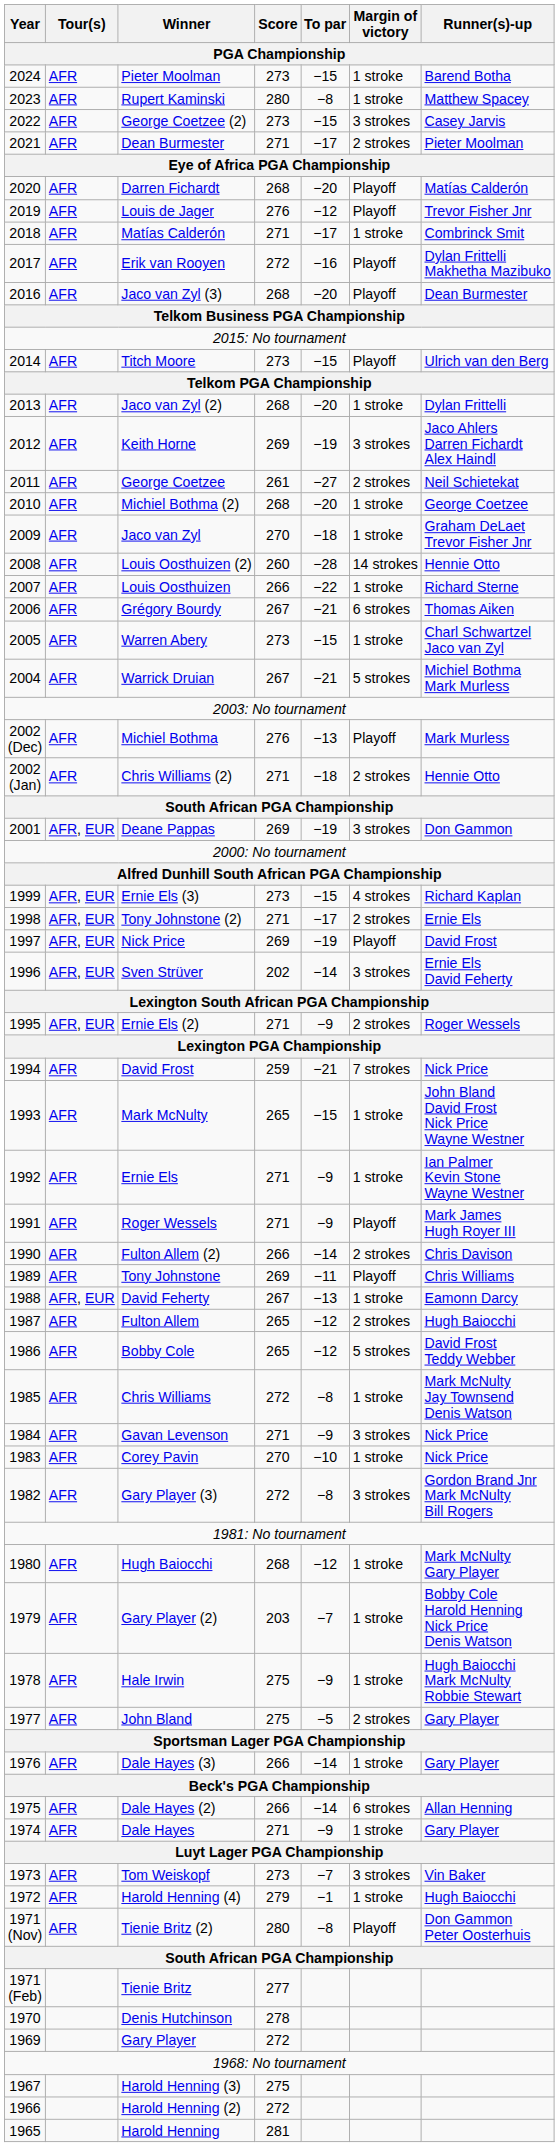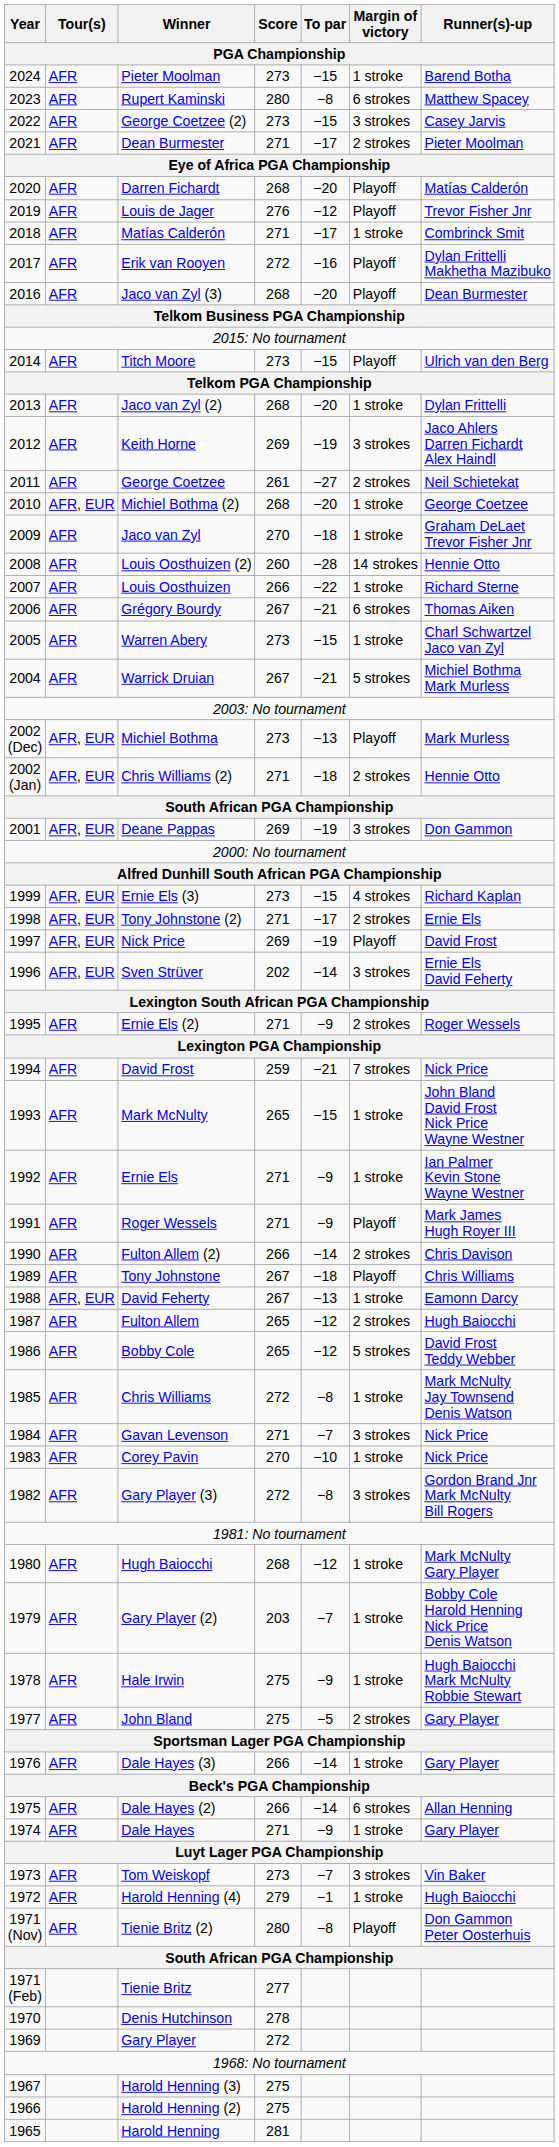Rupert Kaminski | Margin of victory: 1 stroke -> 6 strokes
Michiel Bothma (2) | Tour(s): AFR -> AFR, EUR
Michiel Bothma | Tour(s): AFR -> AFR, EUR
Michiel Bothma | Score: 276 -> 273
Chris Williams (2) | Tour(s): AFR -> AFR, EUR
Ernie Els (2) | Tour(s): AFR, EUR -> AFR
Tony Johnstone | Score: 269 -> 267
Tony Johnstone | To par: −11 -> −18
Gavan Levenson | To par: −9 -> −7
Harold Henning (2) | Score: 272 -> 275
